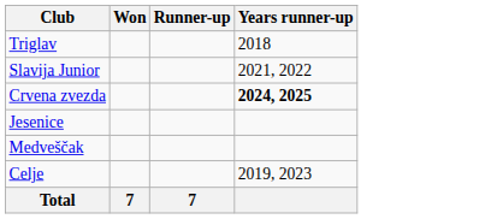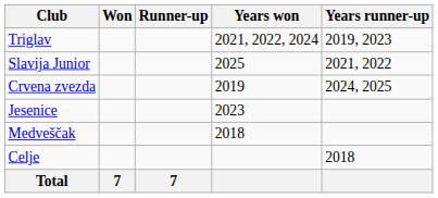+ column: Years won | 2021, 2022, 2024 | 2025 | 2019 | 2023 | 2018
Triglav | Years runner-up: 2018 -> 2019, 2023
Crvena zvezda | Years runner-up: bold -> normal
Celje | Years runner-up: 2019, 2023 -> 2018
